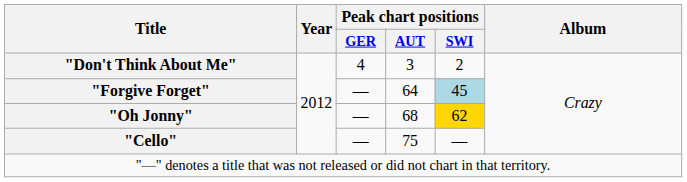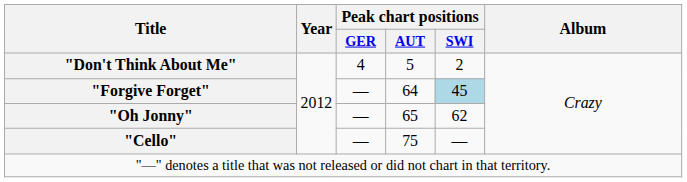"Don't Think About Me" | Peak chart positions / AUT: 3 -> 5
"Oh Jonny" | Peak chart positions / AUT: 68 -> 65
"Oh Jonny" | Peak chart positions / SWI: gold background -> no background
